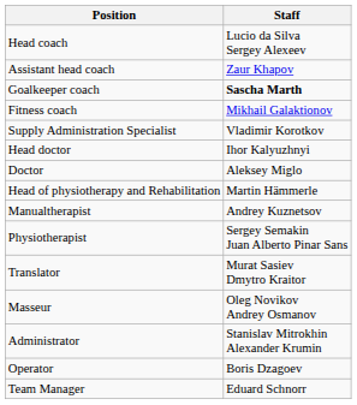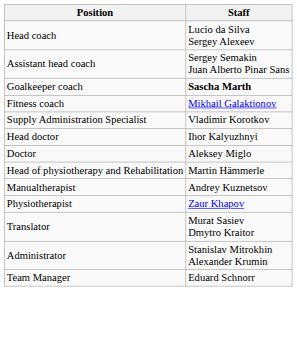Assistant head coach | Staff: Zaur Khapov -> Sergey Semakin Juan Alberto Pinar Sans
Physiotherapist | Staff: Sergey Semakin Juan Alberto Pinar Sans -> Zaur Khapov
- row: Masseur | Oleg Novikov Andrey Osmanov
- row: Operator | Boris Dzagoev
